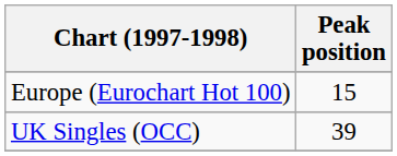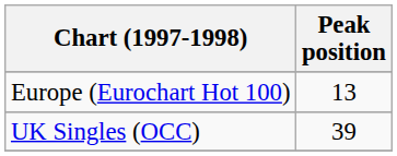Europe (Eurochart Hot 100) | Peak position: 15 -> 13
